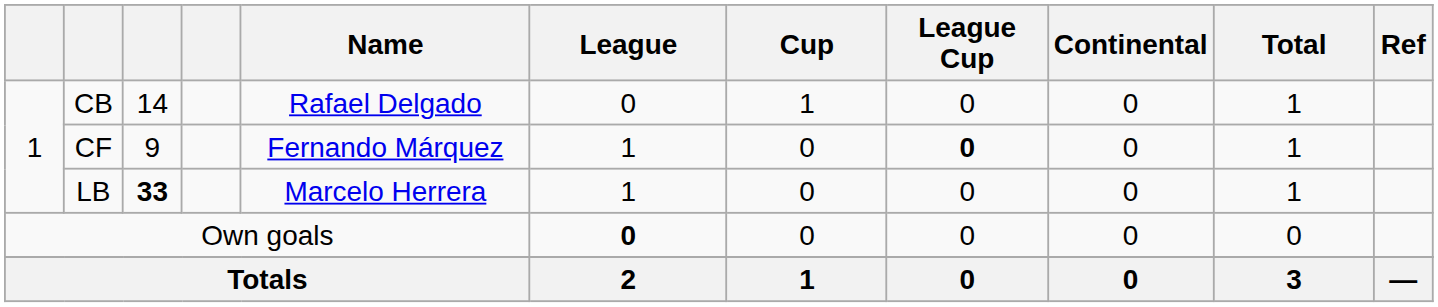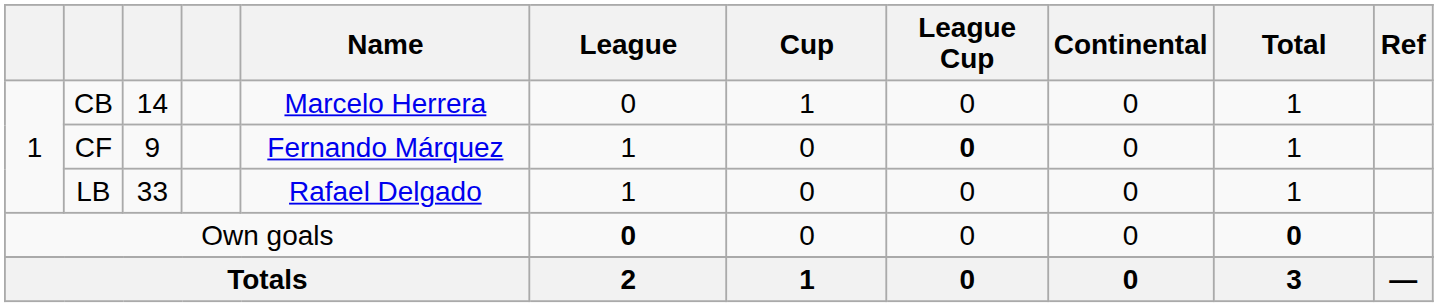CB | Name: Rafael Delgado -> Marcelo Herrera
LB | column 3: bold -> normal
LB | Name: Marcelo Herrera -> Rafael Delgado
Own goals | Total: normal -> bold
